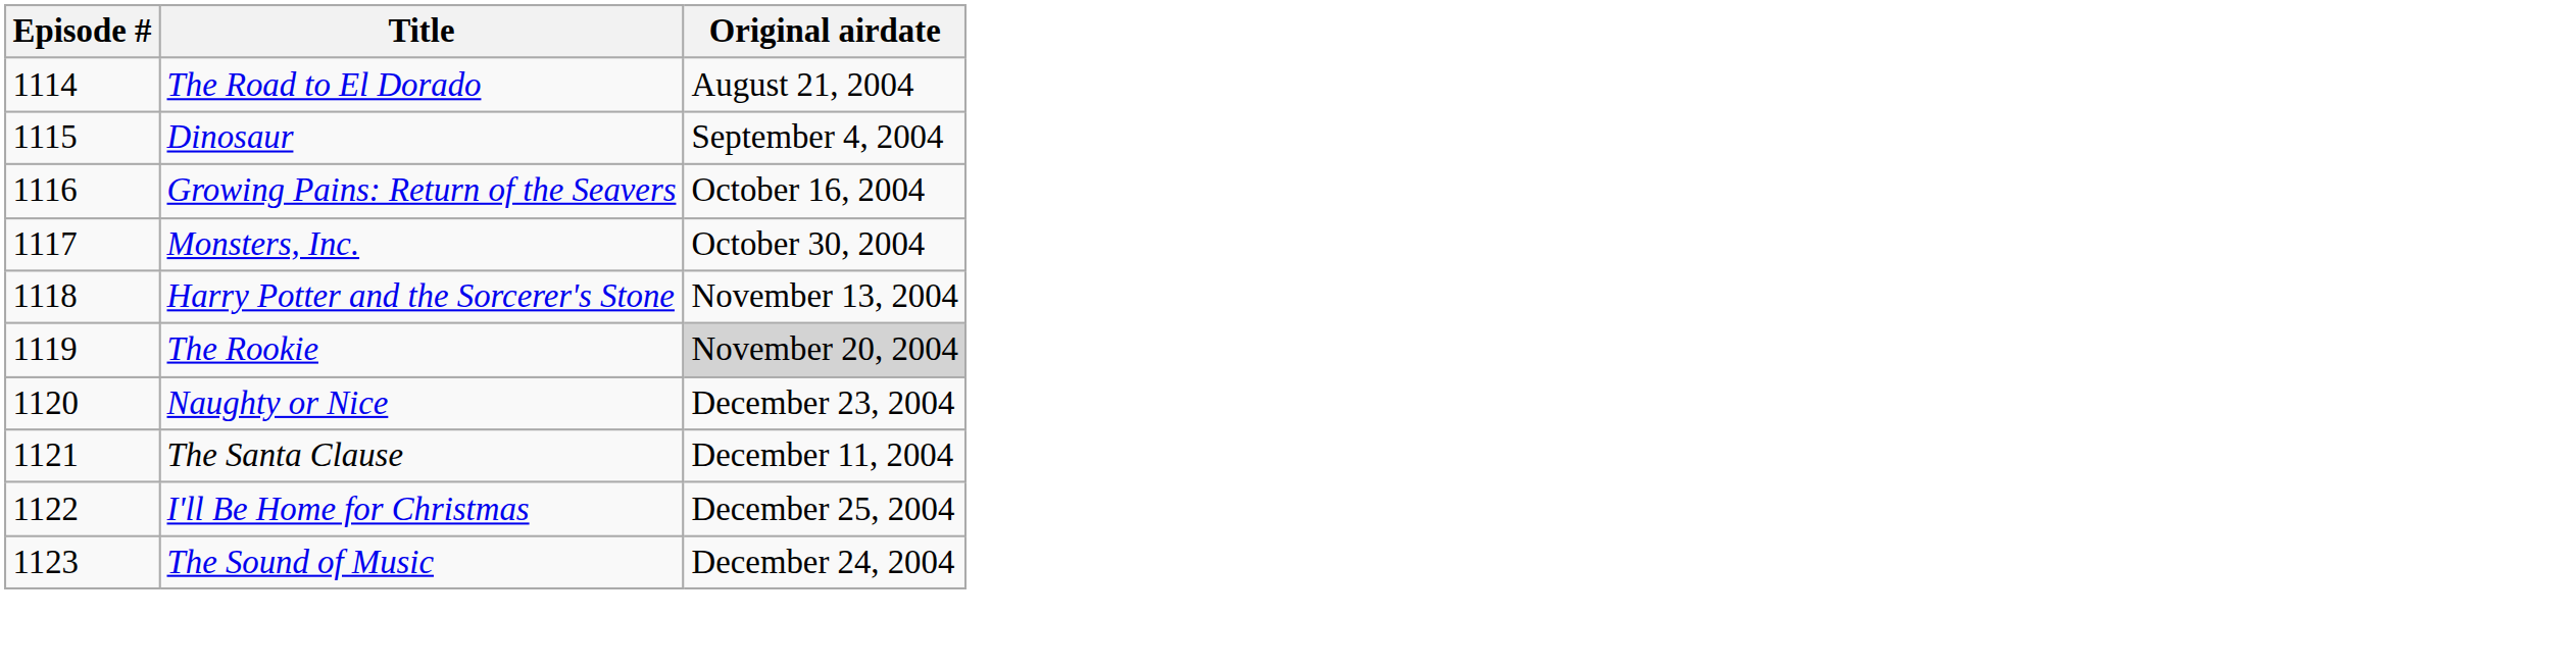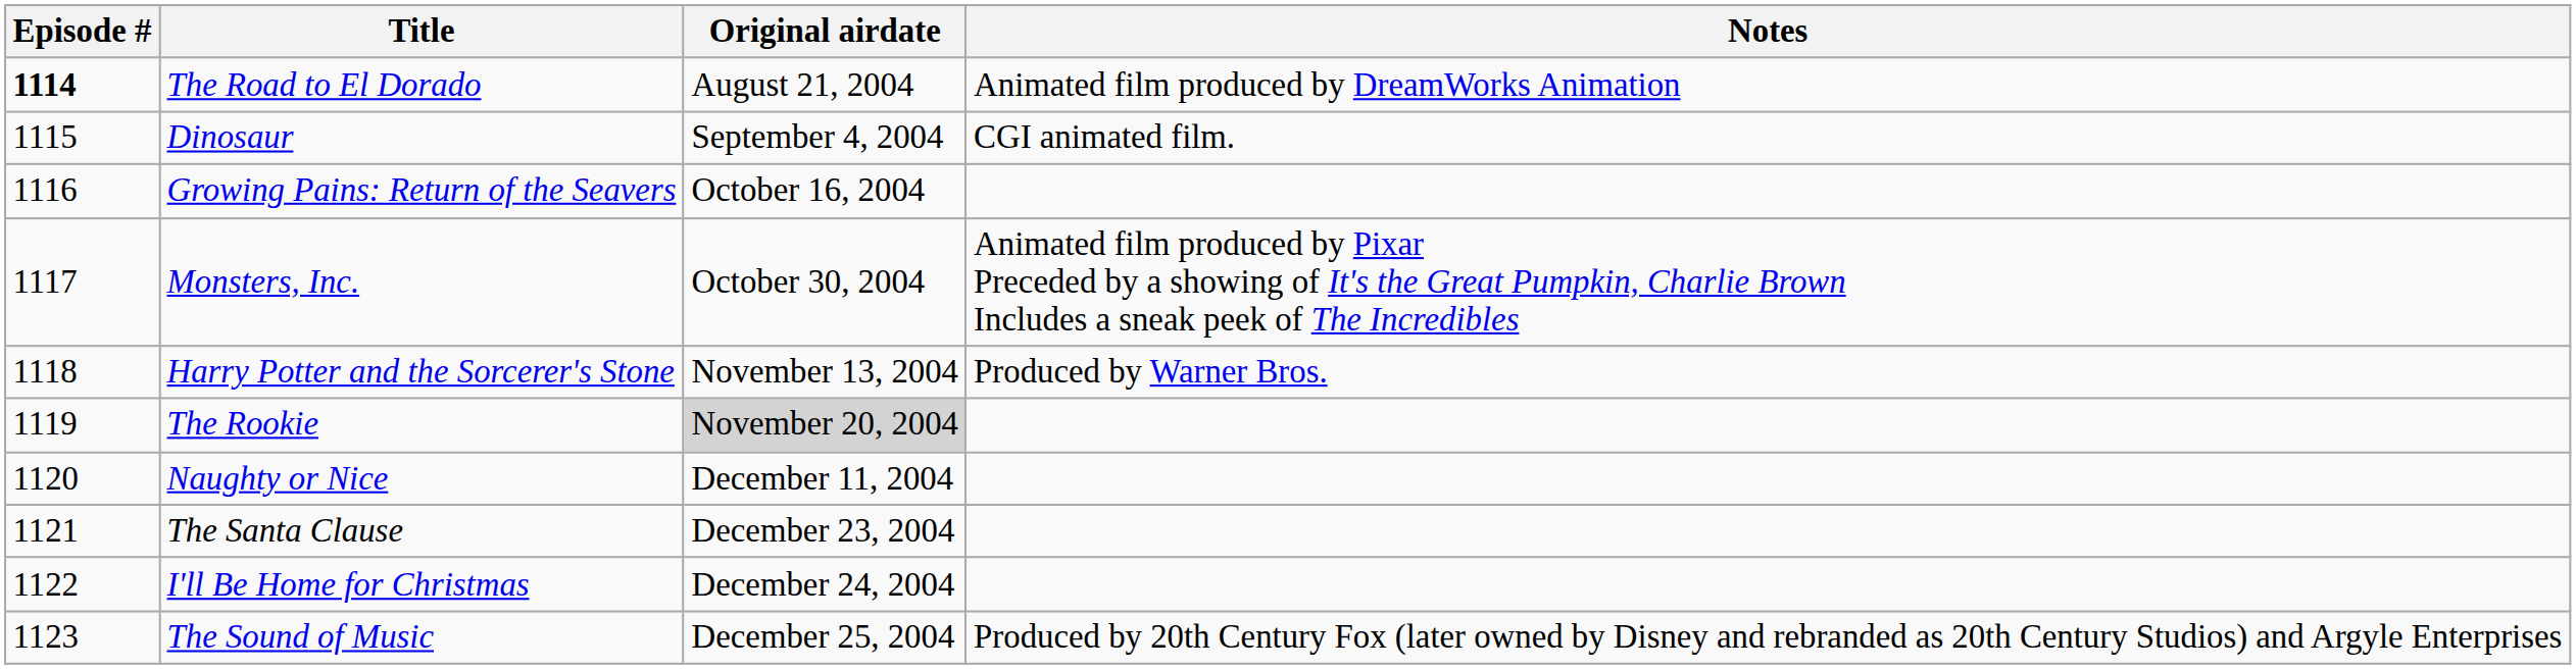+ column: Notes | Animated film produced by DreamWorks Animation | CGI animated film. | Animated film produced by Pixar Preceded by a showing of It's the Great Pumpkin, Charlie Brown Includes a sneak peek of The Incredibles | Produced by Warner Bros. | Produced by 20th Century Fox (later owned by Disney and rebranded as 20th Century Studios) and Argyle Enterprises
The Road to El Dorado | Episode #: normal -> bold
Naughty or Nice | Original airdate: December 23, 2004 -> December 11, 2004
The Santa Clause | Original airdate: December 11, 2004 -> December 23, 2004
I'll Be Home for Christmas | Original airdate: December 25, 2004 -> December 24, 2004
The Sound of Music | Original airdate: December 24, 2004 -> December 25, 2004
